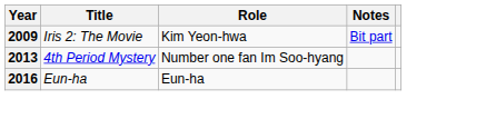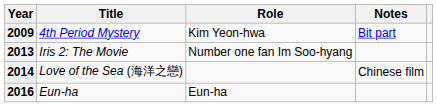2009 | Title: Iris 2: The Movie -> 4th Period Mystery
2013 | Title: 4th Period Mystery -> Iris 2: The Movie
+ row: 2014 | Love of the Sea (海洋之戀) | Chinese film
